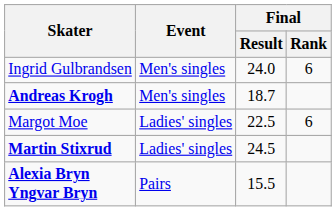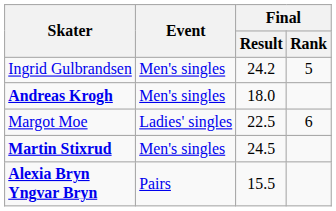Ingrid Gulbrandsen | Final / Result: 24.0 -> 24.2
Ingrid Gulbrandsen | Final / Rank: 6 -> 5
Andreas Krogh | Final / Result: 18.7 -> 18.0
Martin Stixrud | Event: Ladies' singles -> Men's singles
